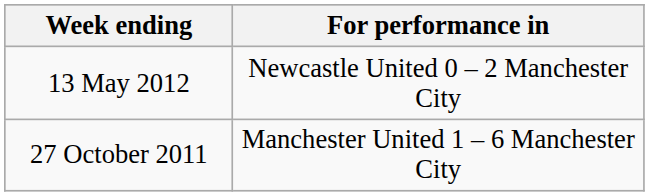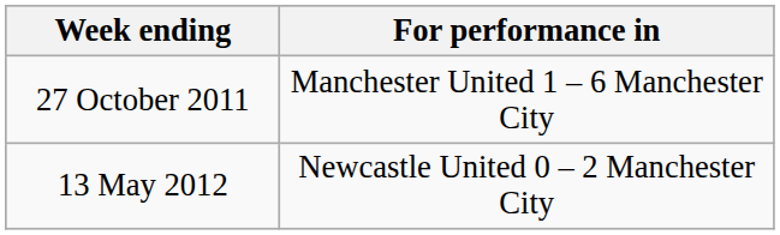rows swapped: 27 October 2011 <-> 13 May 2012
